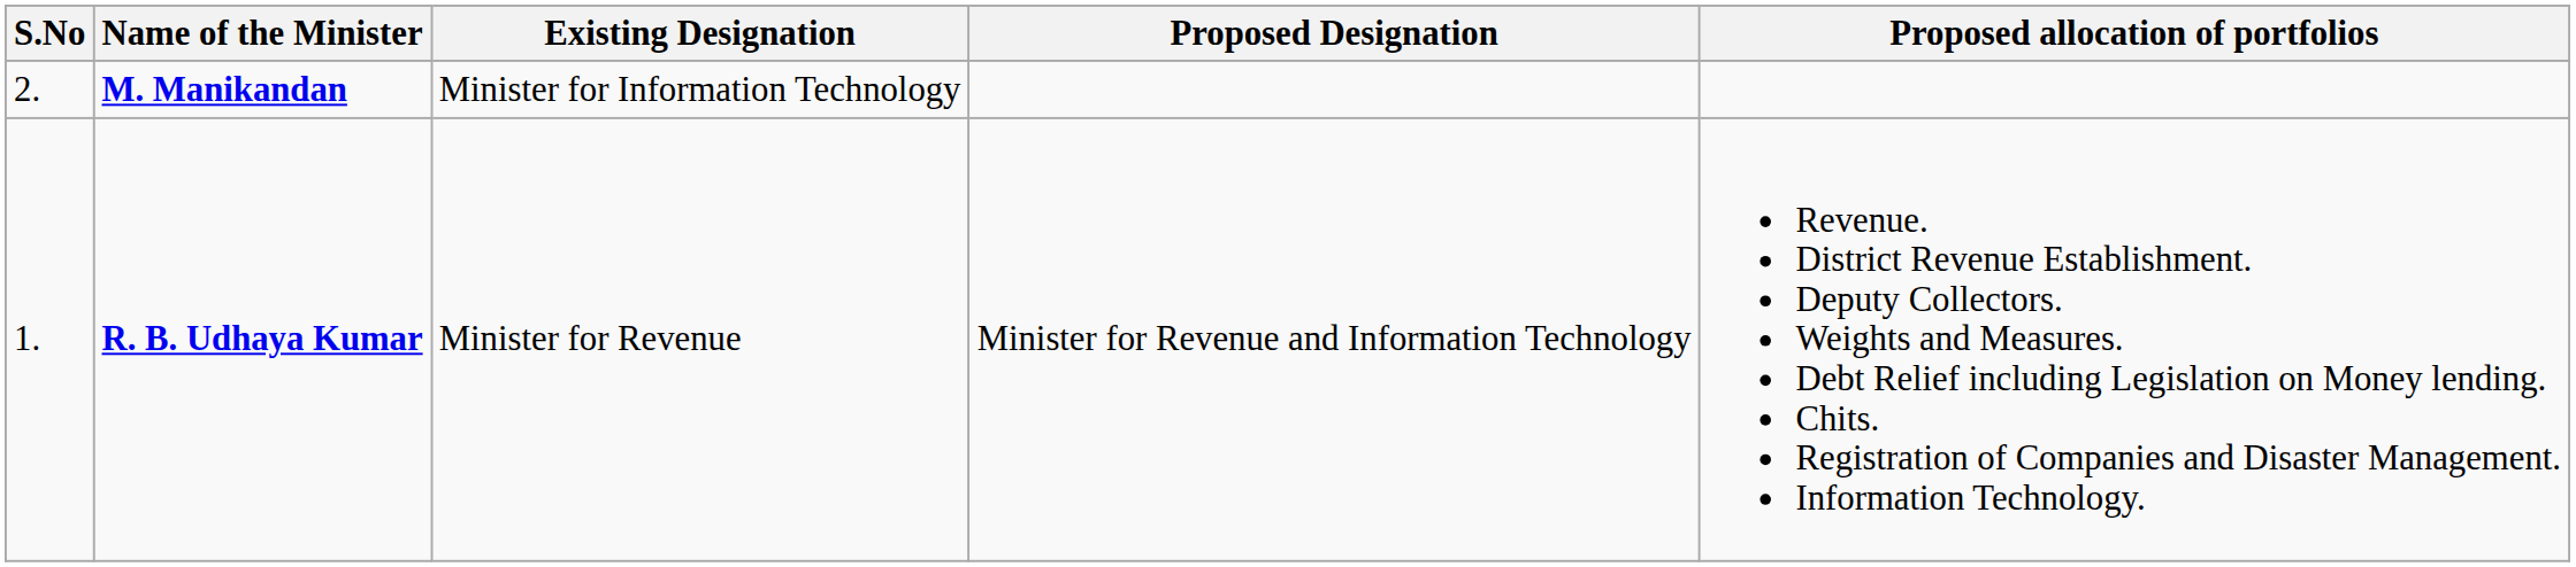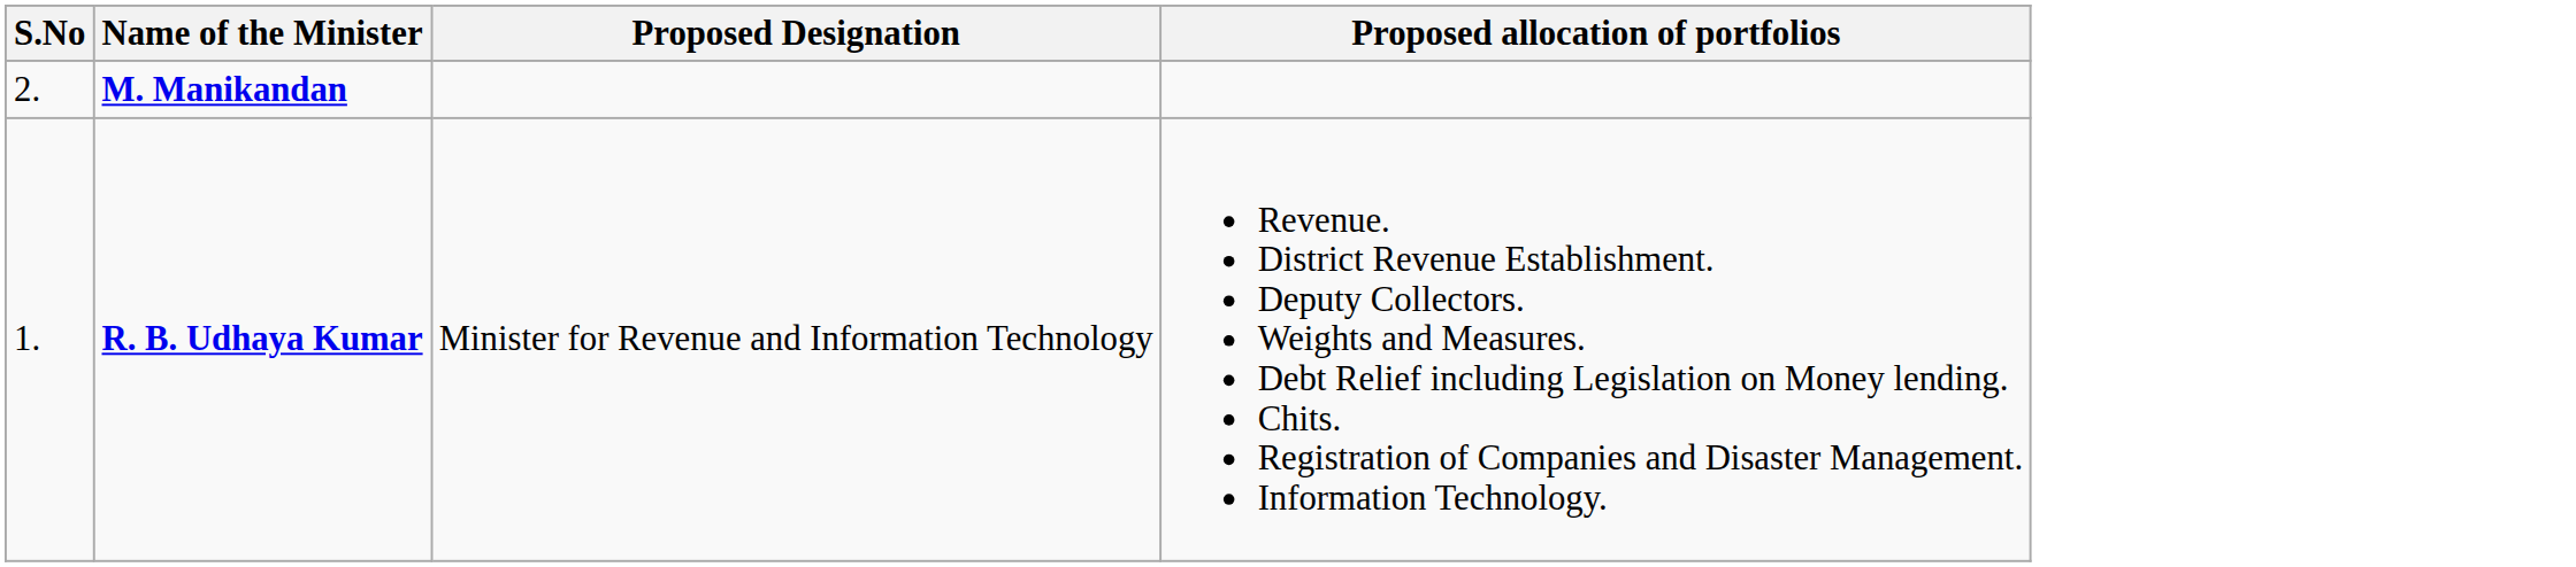- column: Existing Designation | Minister for Information Technology | Minister for Revenue
